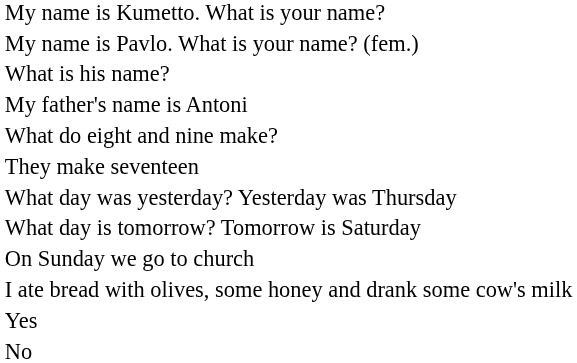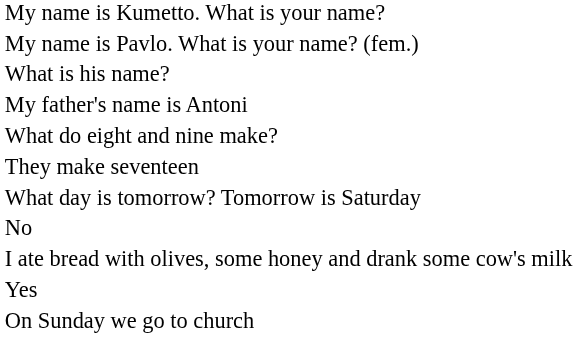- row: What day was yesterday? Yesterday was Thursday
rows swapped: On Sunday we go to church <-> No
